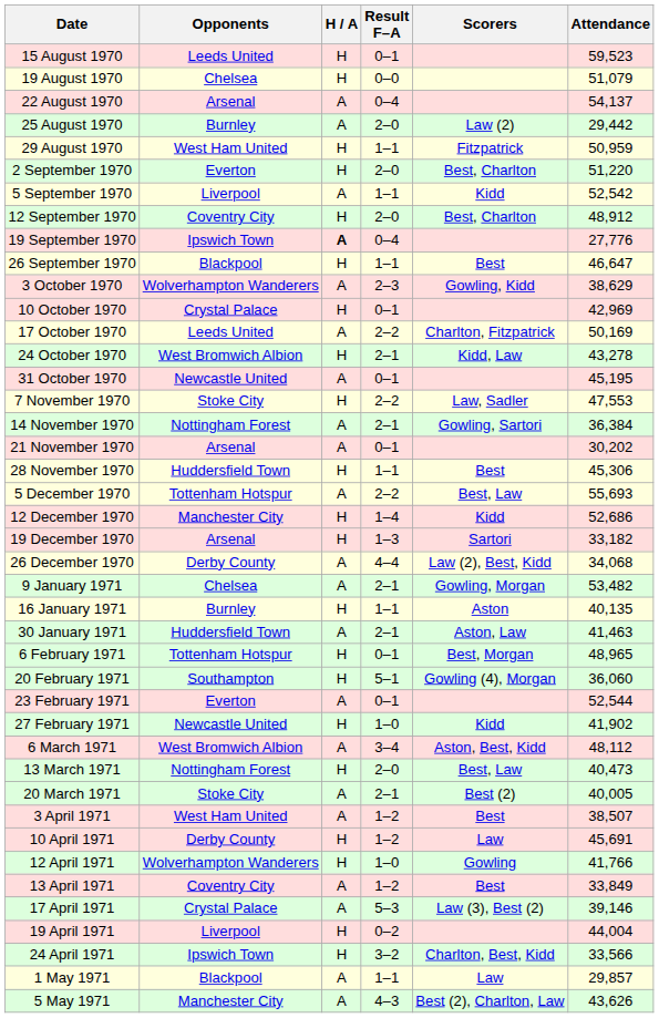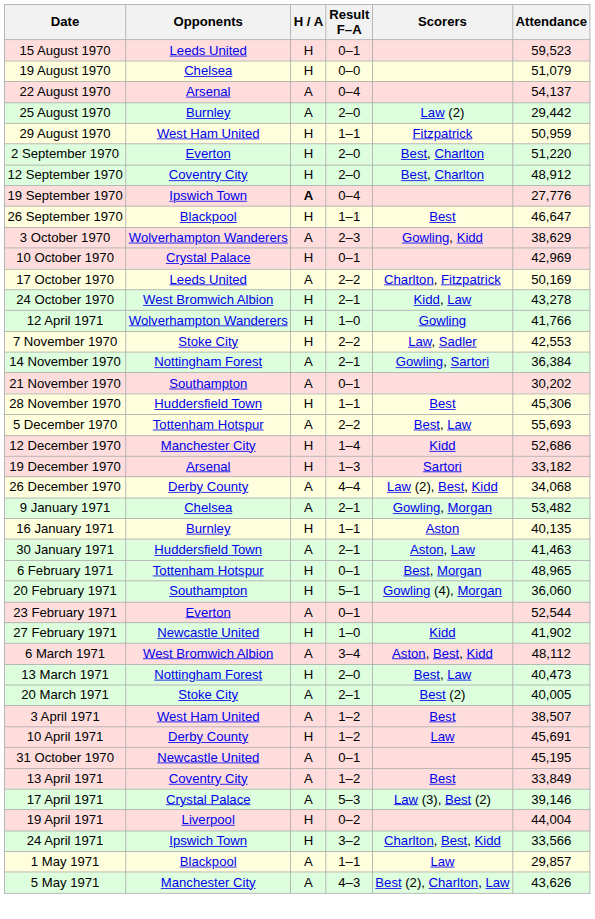- row: 5 September 1970 | Liverpool | A | 1–1 | Kidd | 52,542
rows swapped: 31 October 1970 <-> 12 April 1971
7 November 1970 | Attendance: 47,553 -> 42,553
21 November 1970 | Opponents: Arsenal -> Southampton
